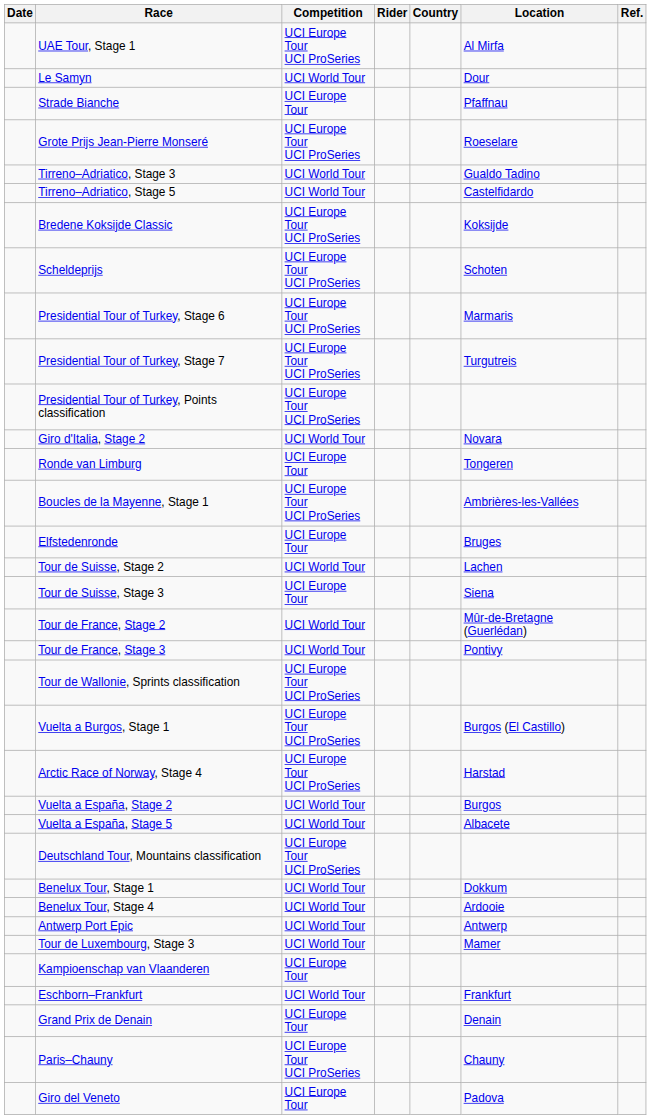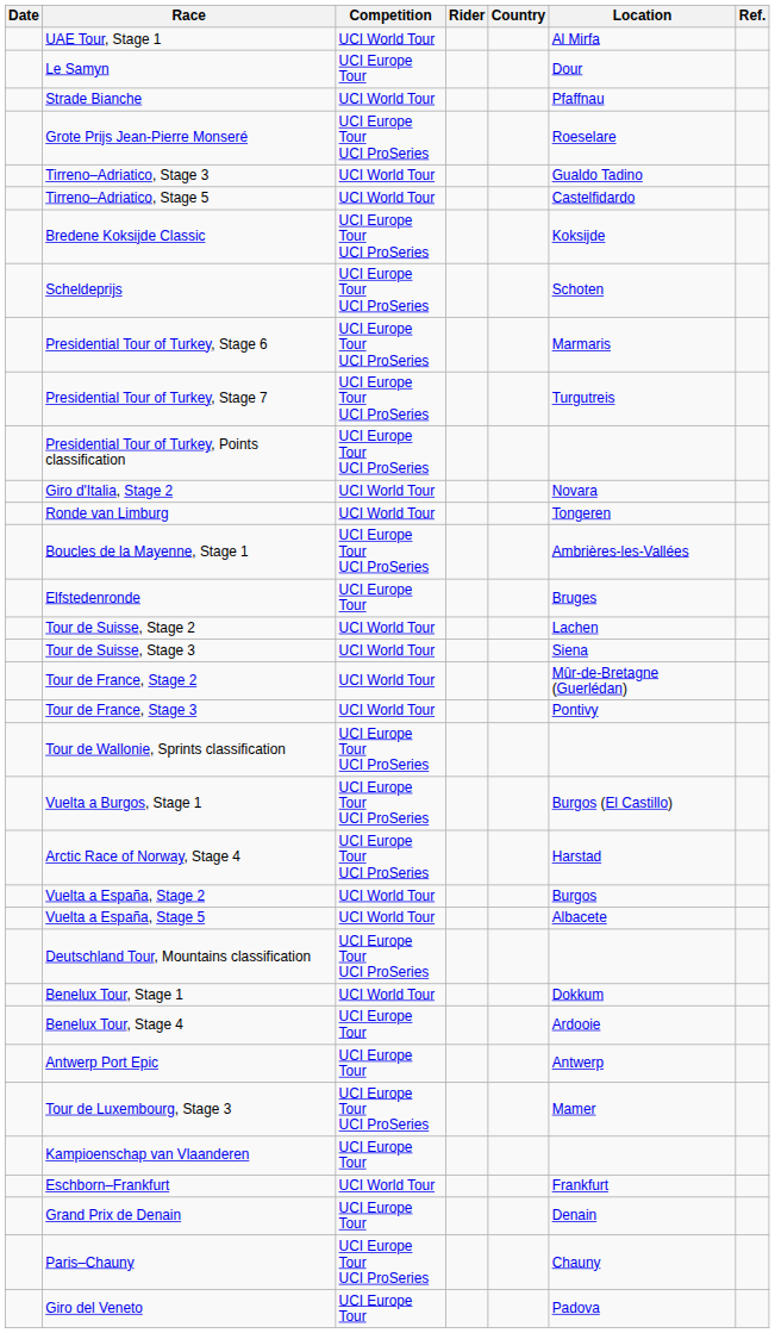UAE Tour, Stage 1 | Competition: UCI Europe Tour UCI ProSeries -> UCI World Tour
Le Samyn | Competition: UCI World Tour -> UCI Europe Tour
Strade Bianche | Competition: UCI Europe Tour -> UCI World Tour
Ronde van Limburg | Competition: UCI Europe Tour -> UCI World Tour
Tour de Suisse, Stage 3 | Competition: UCI Europe Tour -> UCI World Tour
Benelux Tour, Stage 4 | Competition: UCI World Tour -> UCI Europe Tour
Antwerp Port Epic | Competition: UCI World Tour -> UCI Europe Tour
Tour de Luxembourg, Stage 3 | Competition: UCI World Tour -> UCI Europe Tour UCI ProSeries
